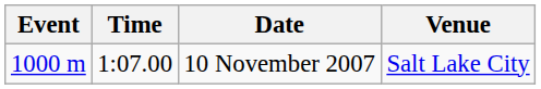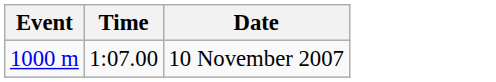- column: Venue | Salt Lake City
